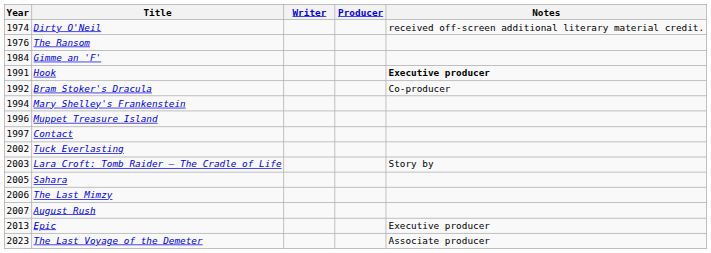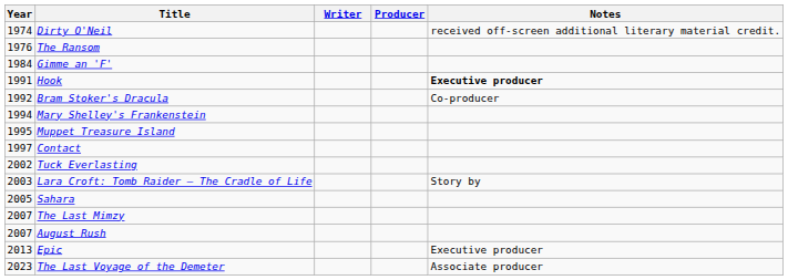Muppet Treasure Island | Year: 1996 -> 1995
The Last Mimzy | Year: 2006 -> 2007
